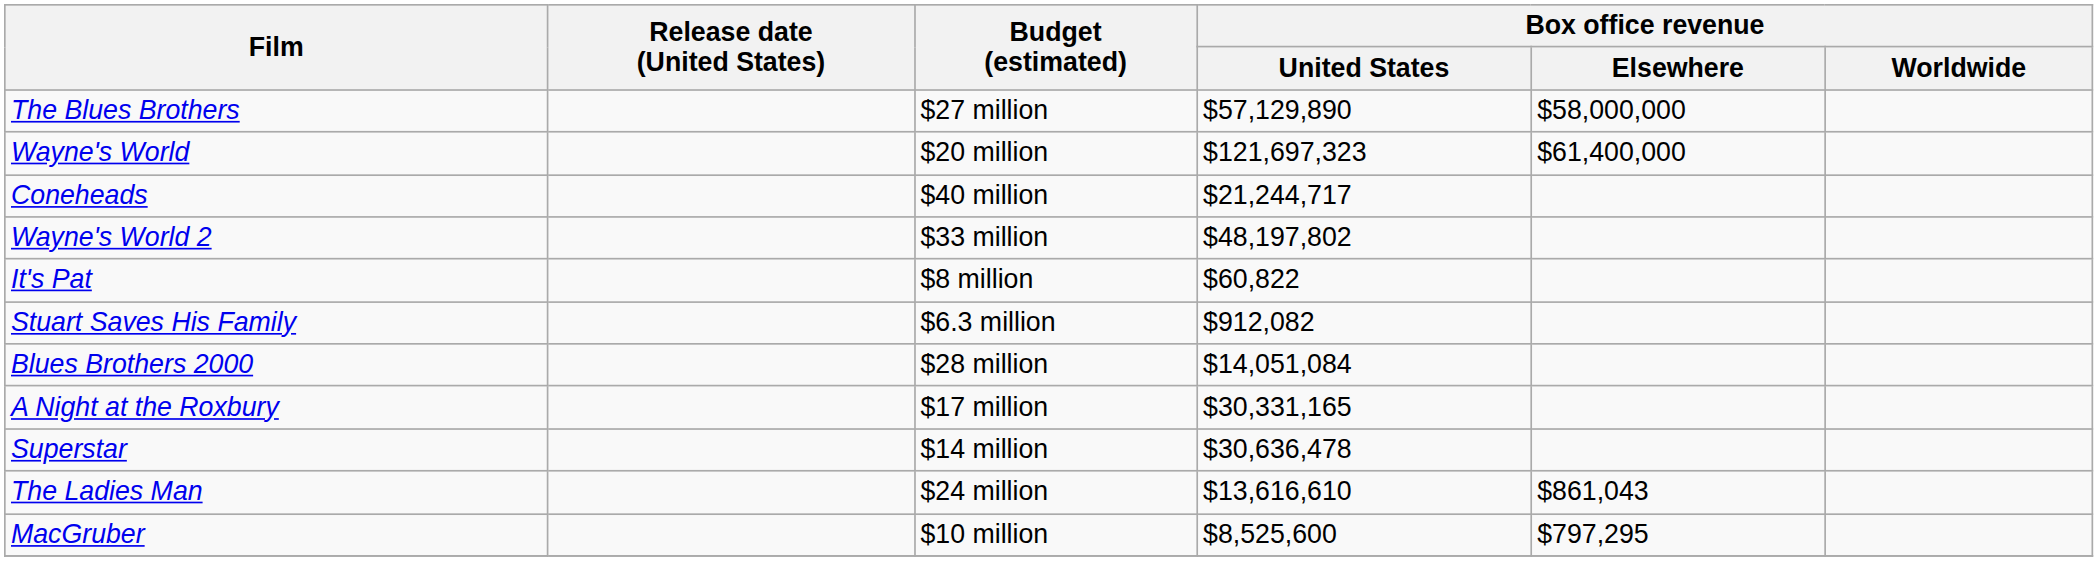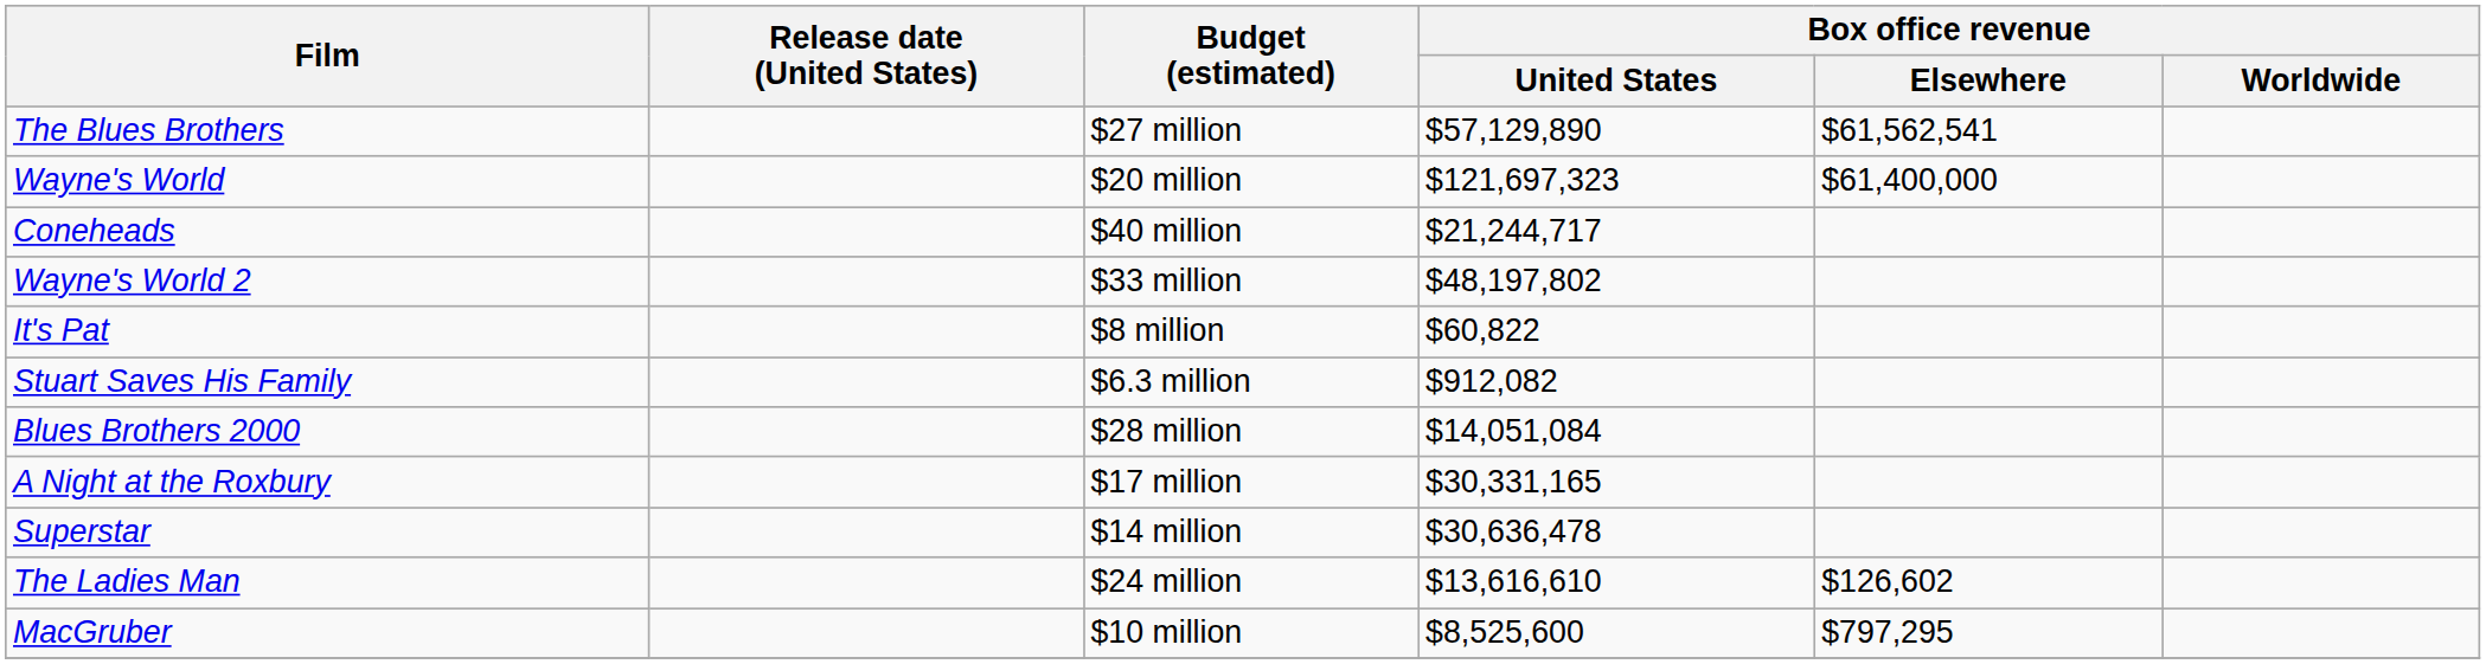The Blues Brothers | Box office revenue / Elsewhere: $58,000,000 -> $61,562,541
The Ladies Man | Box office revenue / Elsewhere: $861,043 -> $126,602
